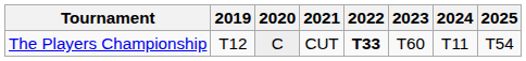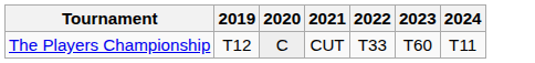- column: 2025 | T54
The Players Championship | 2022: bold -> normal
